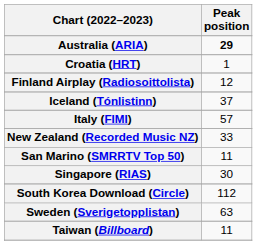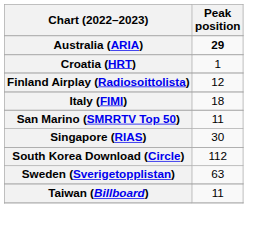- row: Iceland (Tónlistinn) | 37
Italy (FIMI) | Peak position: 57 -> 18
- row: New Zealand (Recorded Music NZ) | 33
